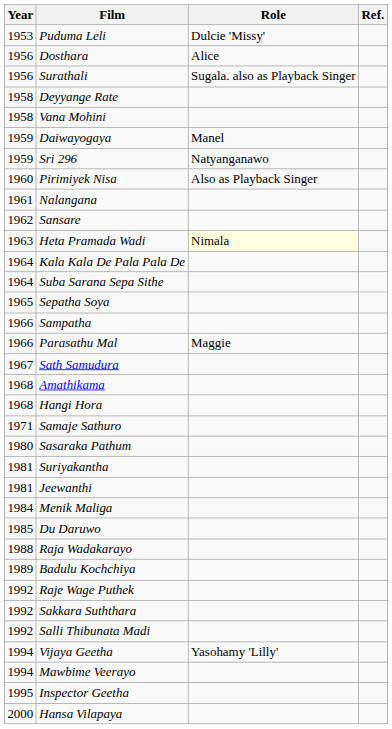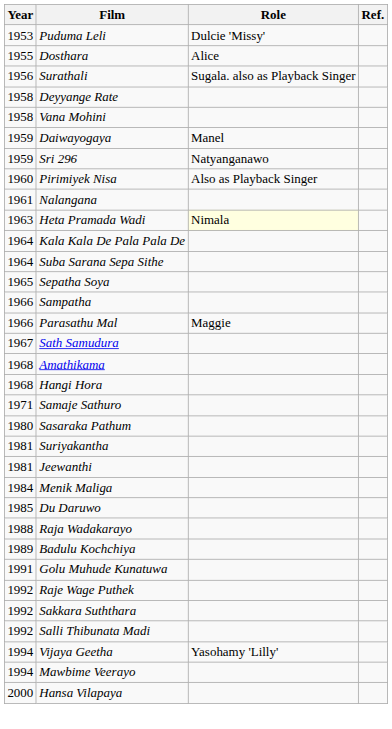Dosthara | Year: 1956 -> 1955
- row: 1962 | Sansare
+ row: 1991 | Golu Muhude Kunatuwa
- row: 1995 | Inspector Geetha
